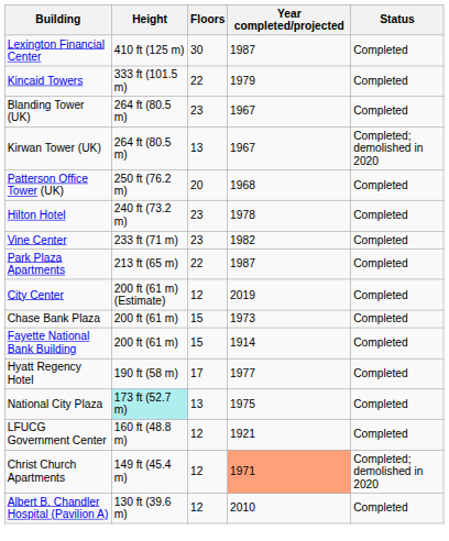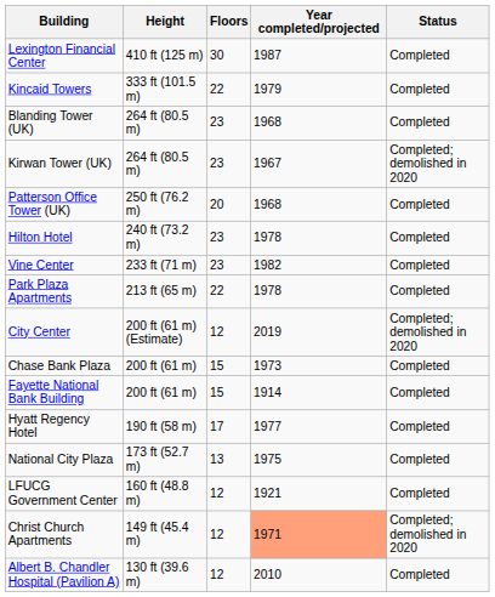Blanding Tower (UK) | Year completed/projected: 1967 -> 1968
Kirwan Tower (UK) | Floors: 13 -> 23
Park Plaza Apartments | Year completed/projected: 1987 -> 1978
City Center | Status: Completed -> Completed; demolished in 2020
National City Plaza | Height: paleturquoise background -> no background
